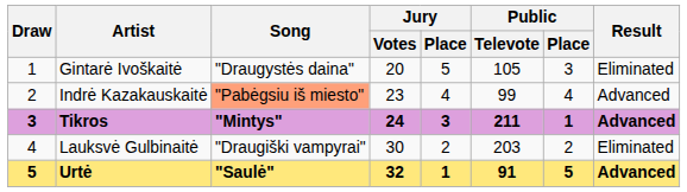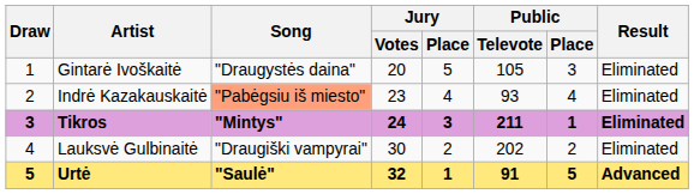Indrė Kazakauskaitė | Public / Televote: 99 -> 93
Indrė Kazakauskaitė | Result: Advanced -> Eliminated
Tikros | Result: Advanced -> Eliminated
Lauksvė Gulbinaitė | Public / Televote: 203 -> 202
